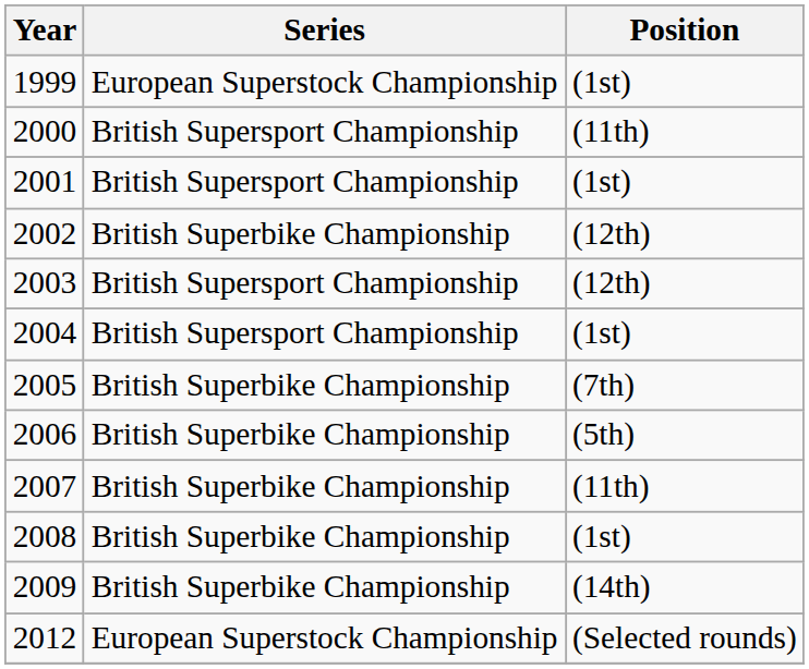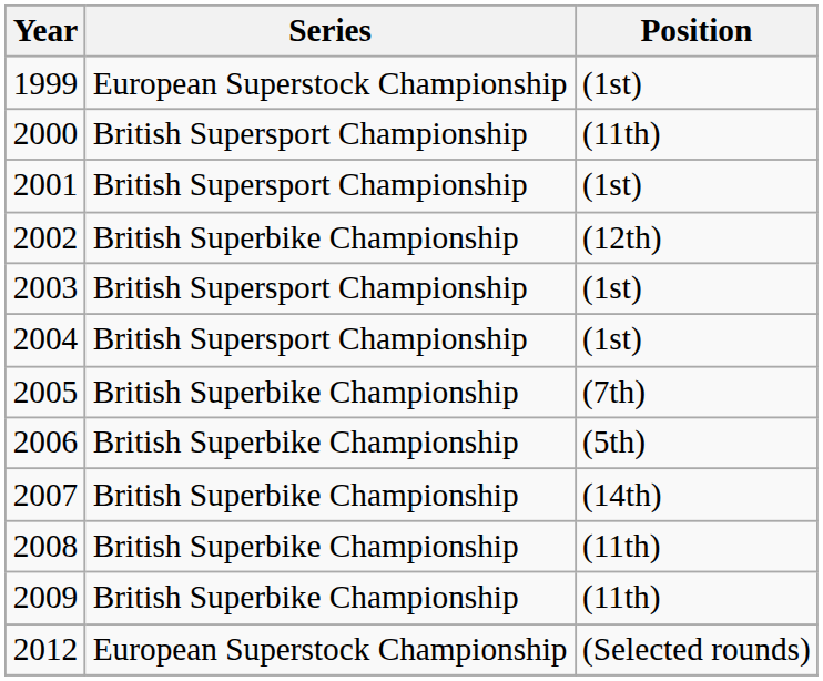2003 | Position: (12th) -> (1st)
2007 | Position: (11th) -> (14th)
2008 | Position: (1st) -> (11th)
2009 | Position: (14th) -> (11th)
